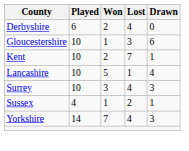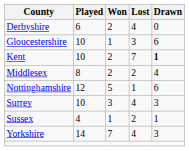Kent | Drawn: normal -> bold
- row: Lancashire | 10 | 5 | 1 | 4
+ row: Middlesex | 8 | 2 | 2 | 4
+ row: Nottinghamshire | 12 | 5 | 1 | 6
